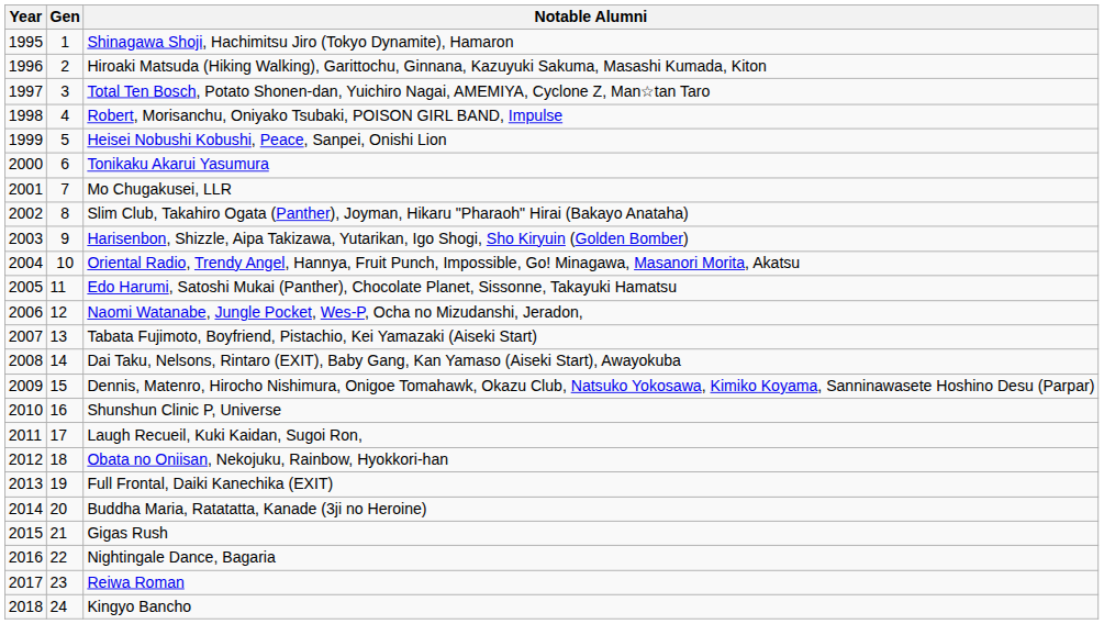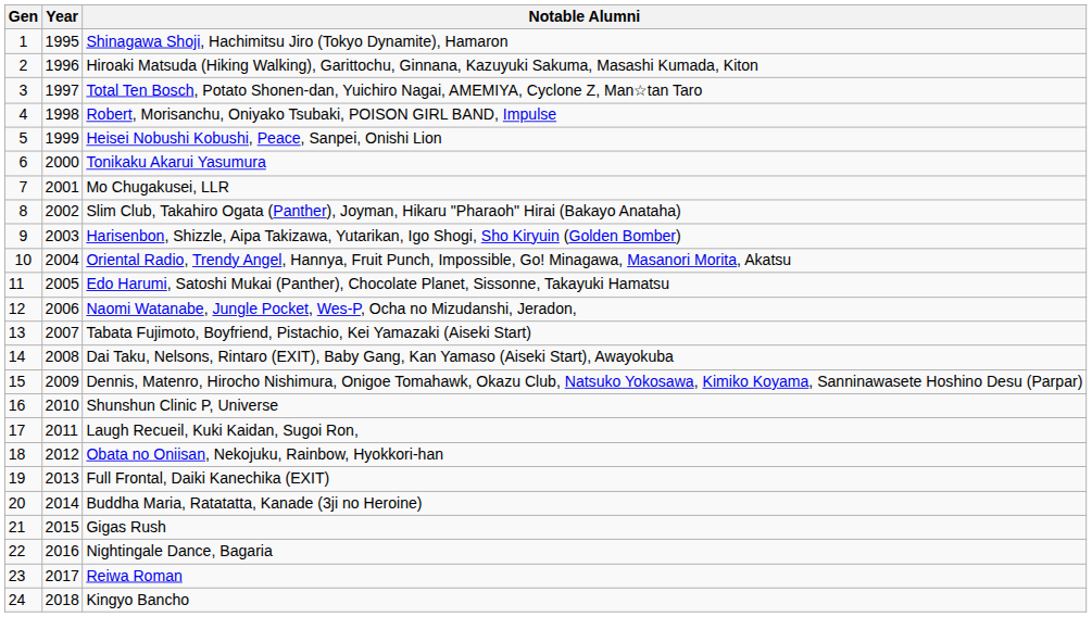columns swapped: Gen <-> Year
